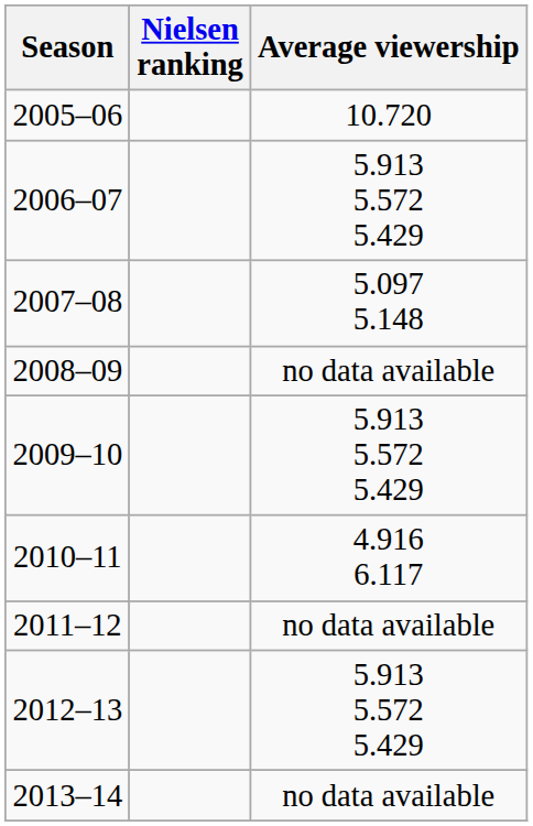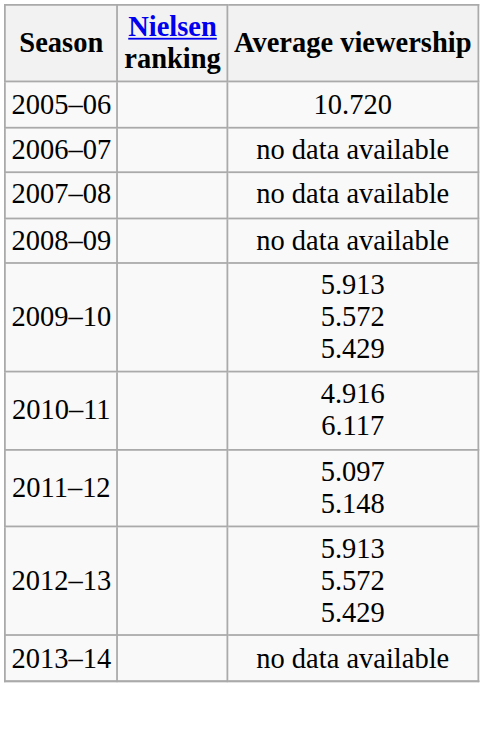2006–07 | Average viewership: 5.913 5.572 5.429 -> no data available
2007–08 | Average viewership: 5.097 5.148 -> no data available
2011–12 | Average viewership: no data available -> 5.097 5.148
